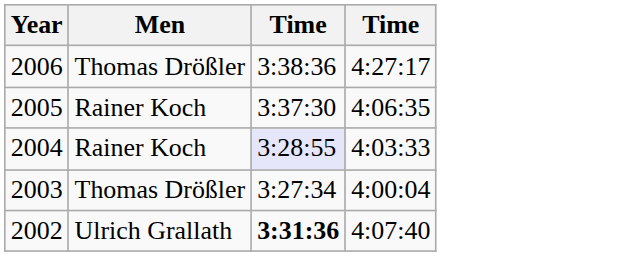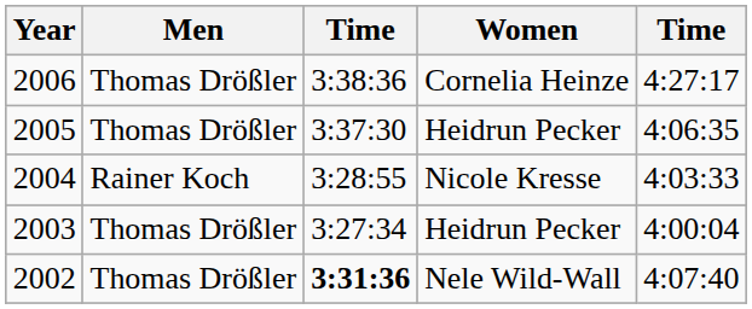+ column: Women | Cornelia Heinze | Heidrun Pecker | Nicole Kresse | Heidrun Pecker | Nele Wild-Wall
2005 | Men: Rainer Koch -> Thomas Drößler
2004 | column 3: lavender background -> no background
2002 | Men: Ulrich Grallath -> Thomas Drößler
